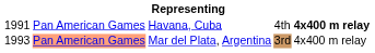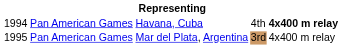Havana, Cuba | column 1: 1991 -> 1994
Mar del Plata, Argentina | column 1: 1993 -> 1995
Mar del Plata, Argentina | column 2: lightsalmon background -> no background
